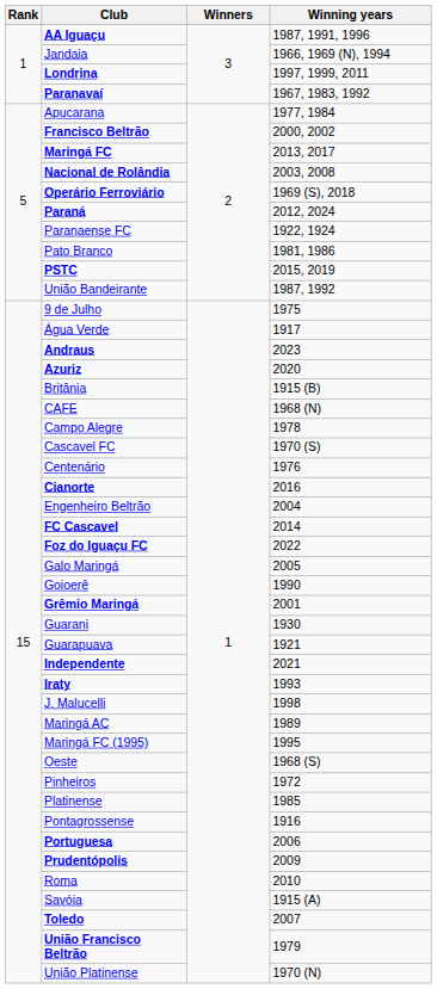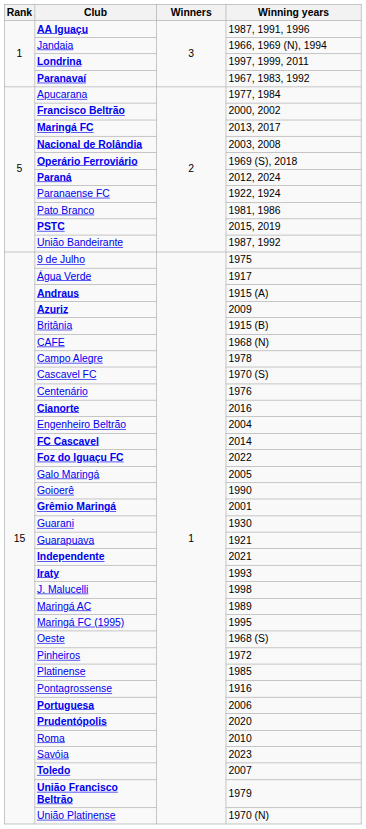Andraus | Winning years: 2023 -> 1915 (A)
Azuriz | Winning years: 2020 -> 2009
Prudentópolis | Winning years: 2009 -> 2020
Savóia | Winning years: 1915 (A) -> 2023
